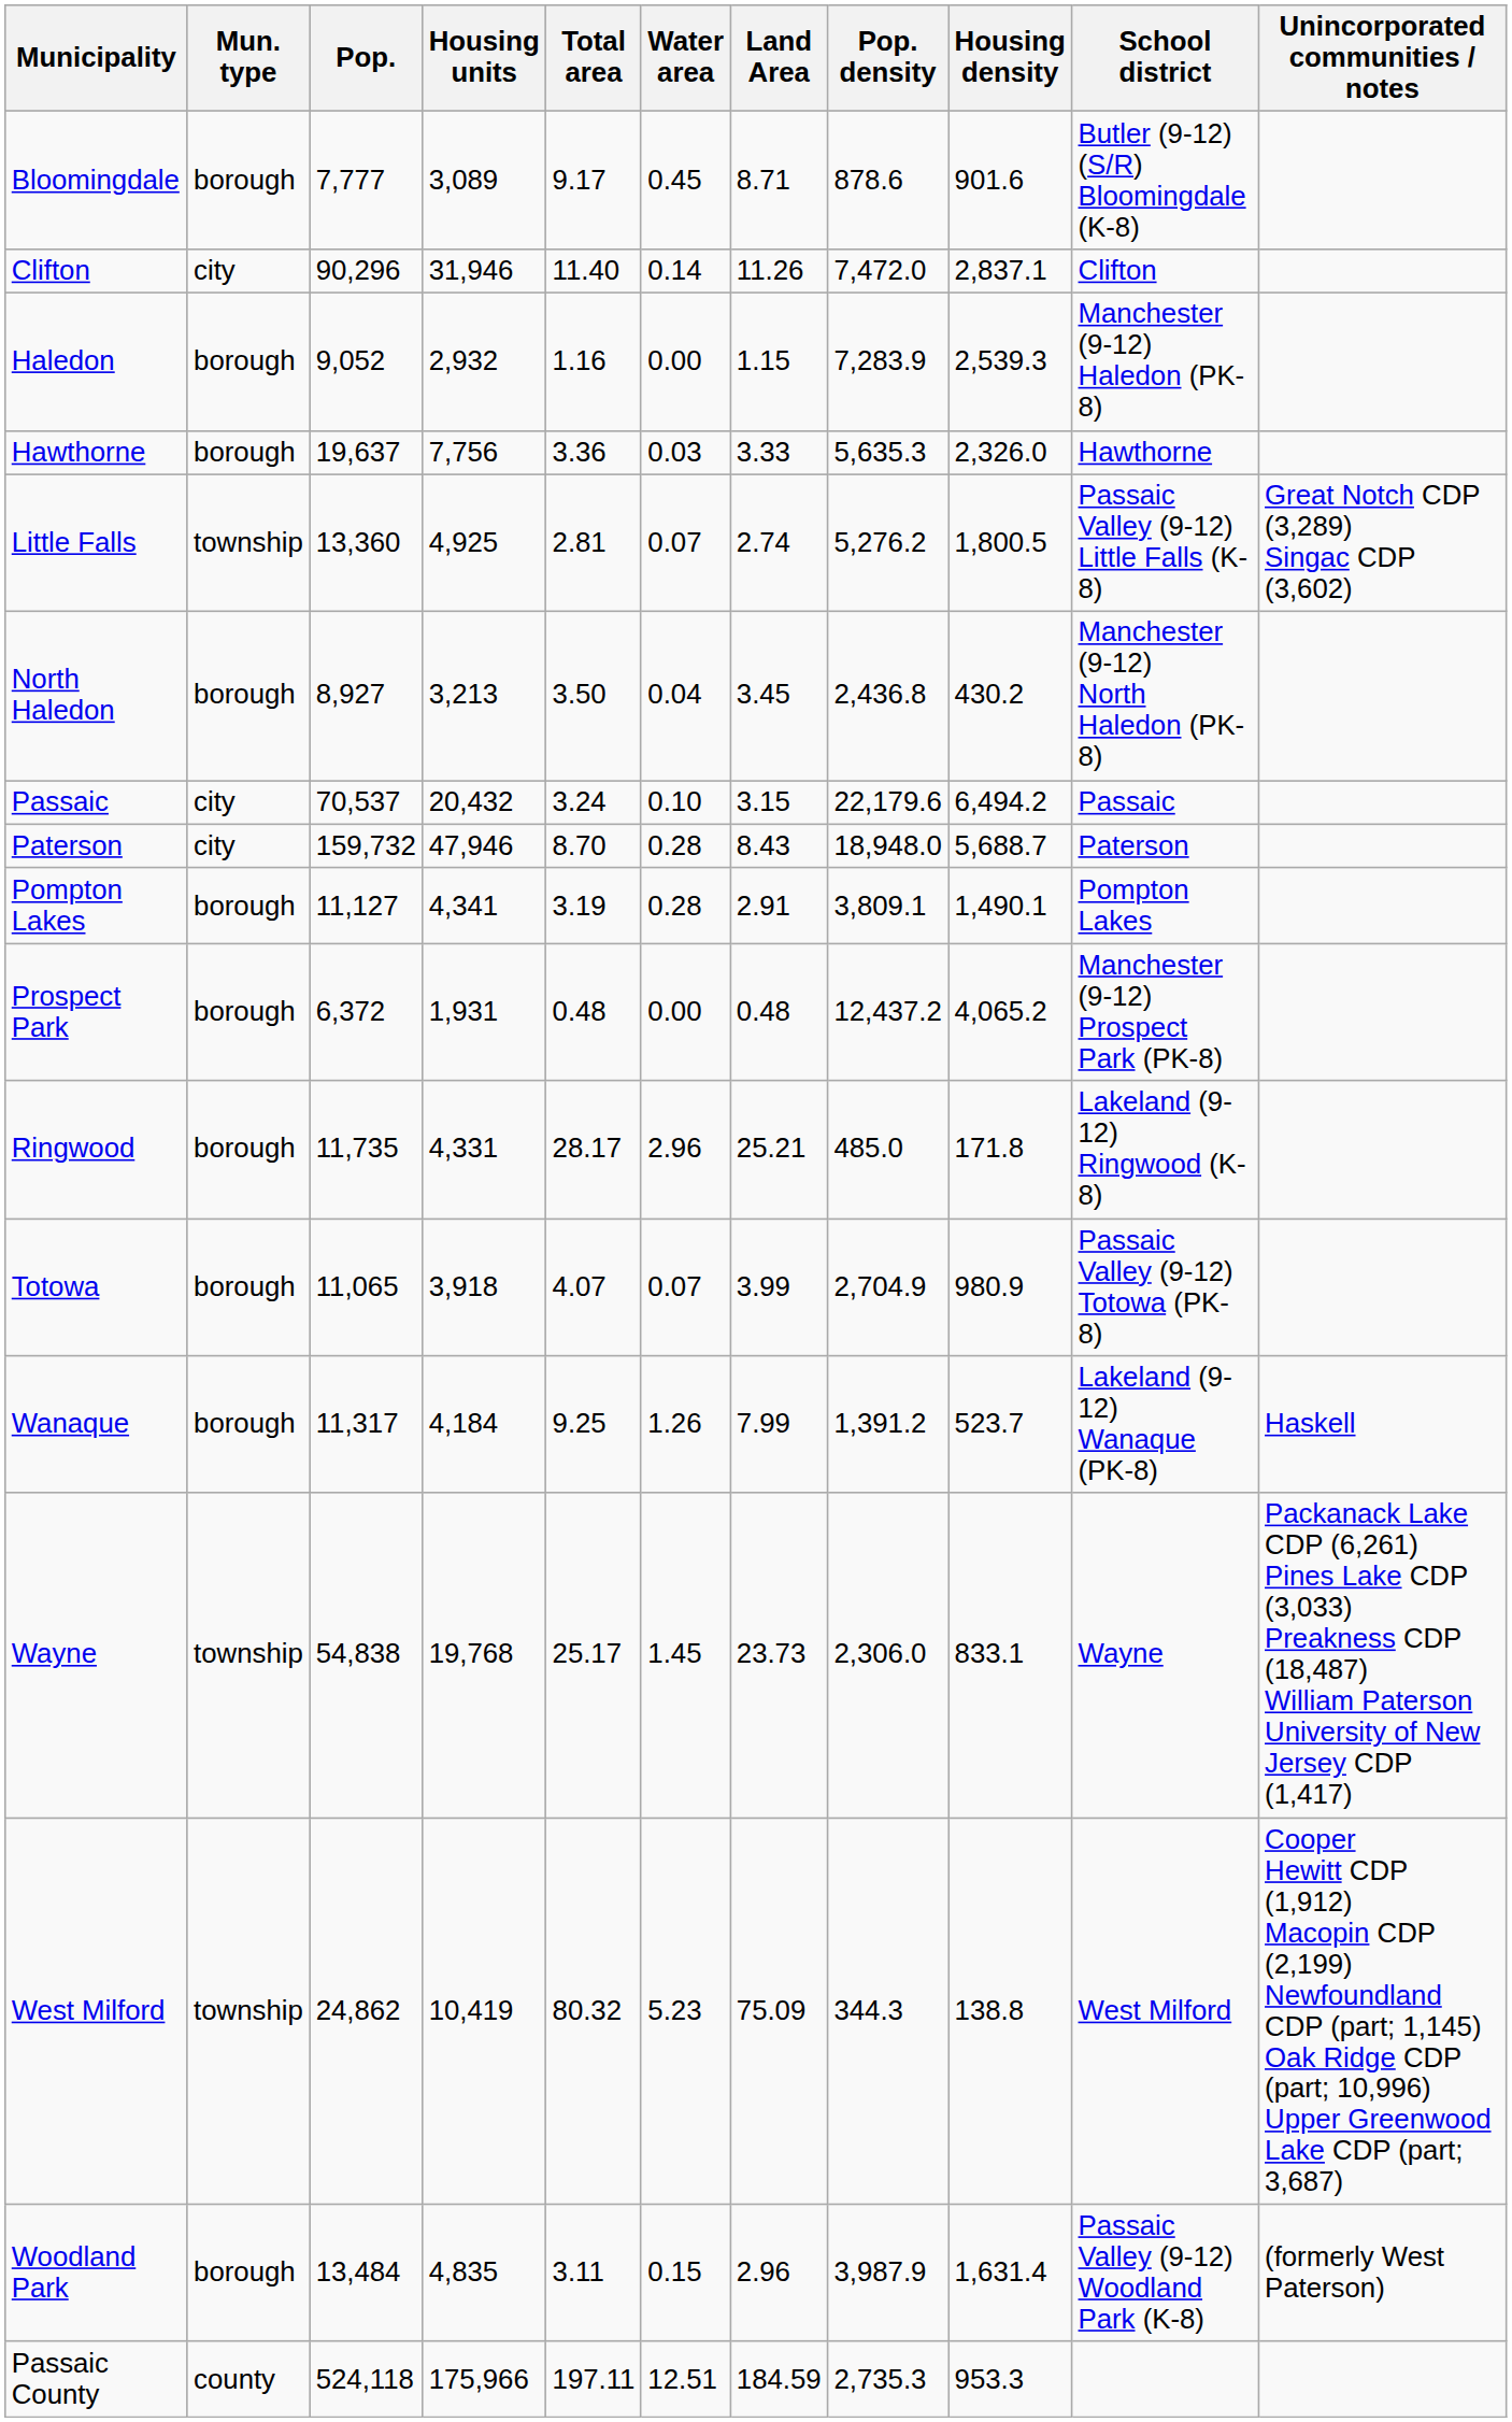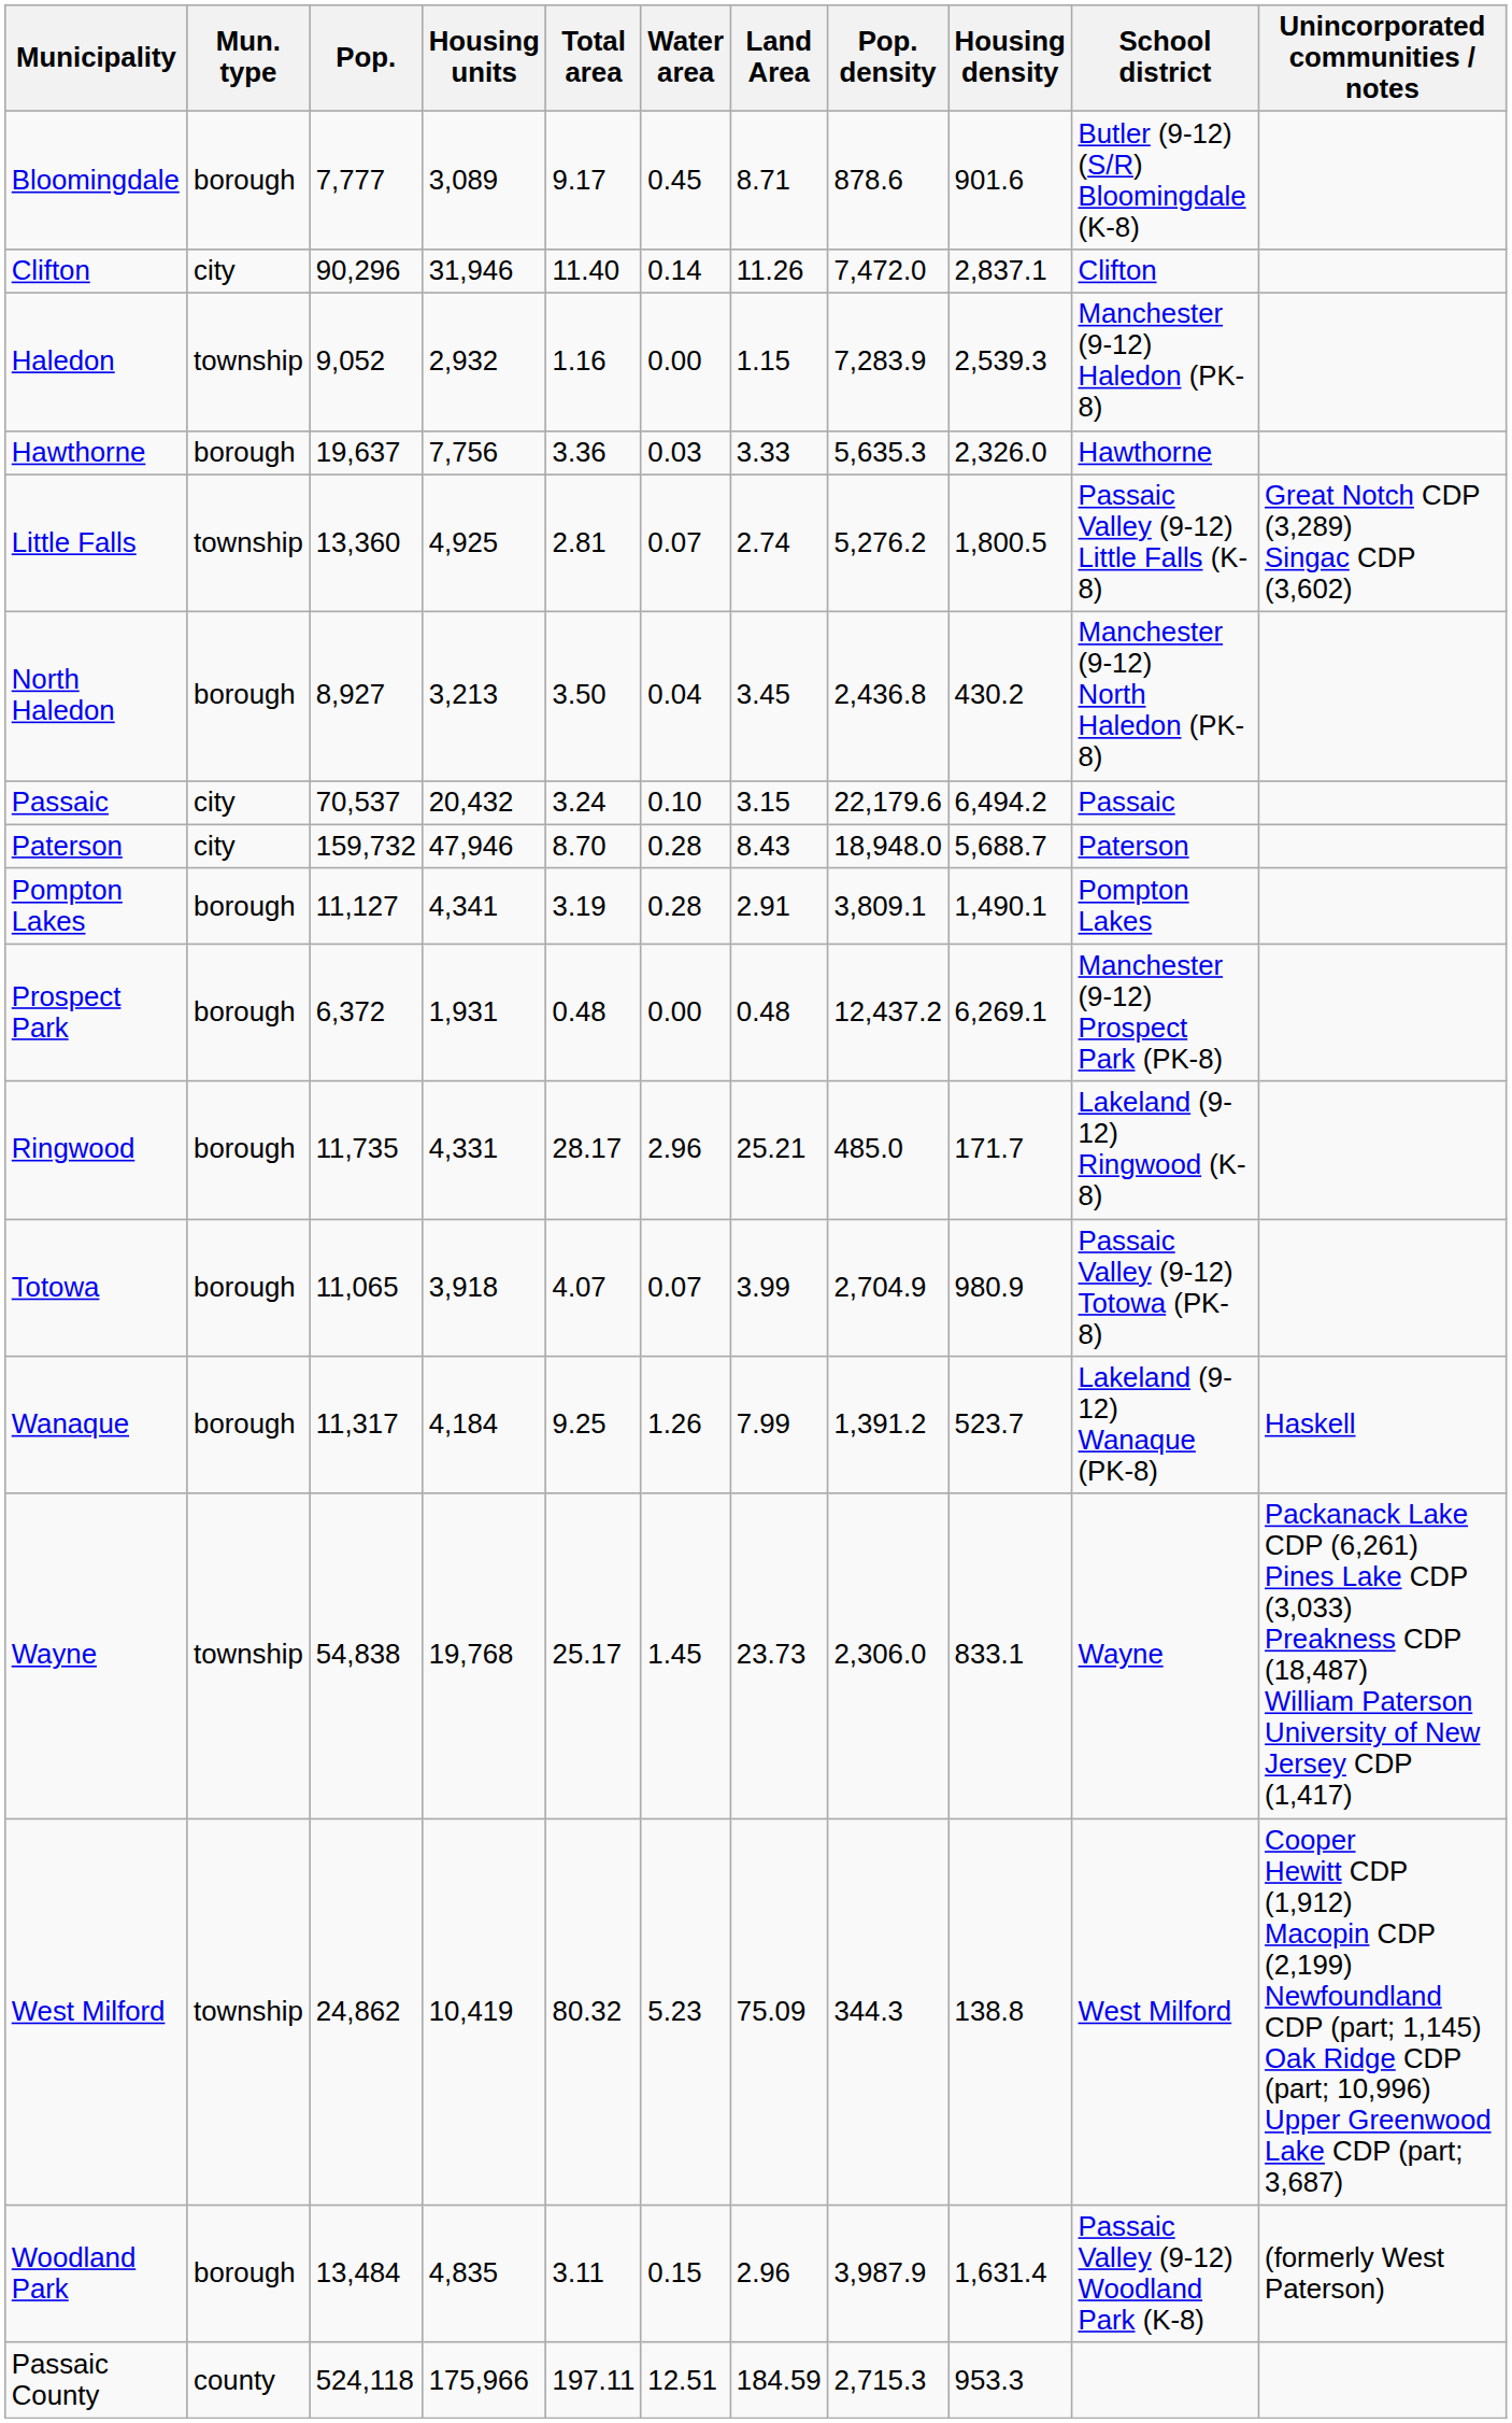Haledon | Mun. type: borough -> township
Prospect Park | Housing density: 4,065.2 -> 6,269.1
Ringwood | Housing density: 171.8 -> 171.7
Passaic County | Pop. density: 2,735.3 -> 2,715.3
